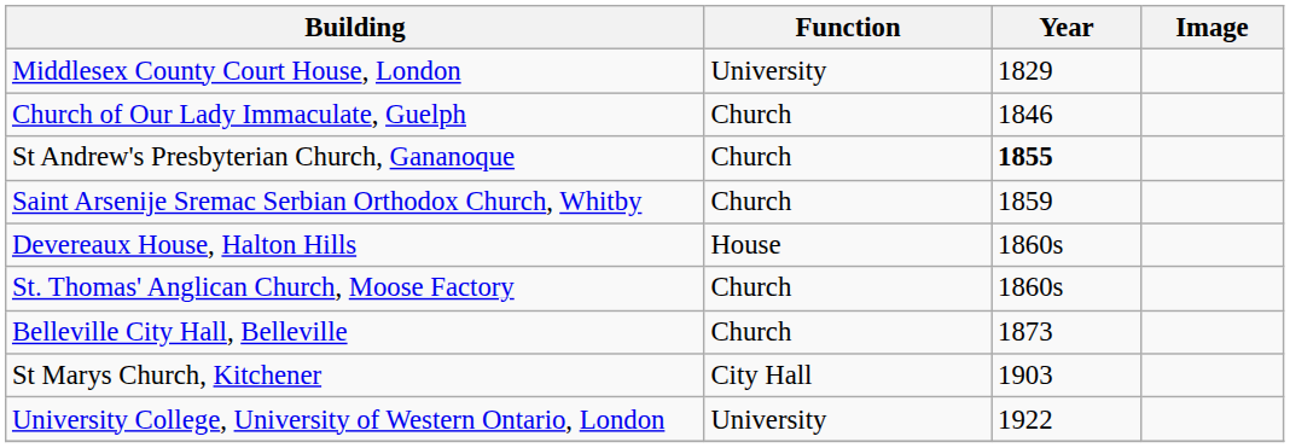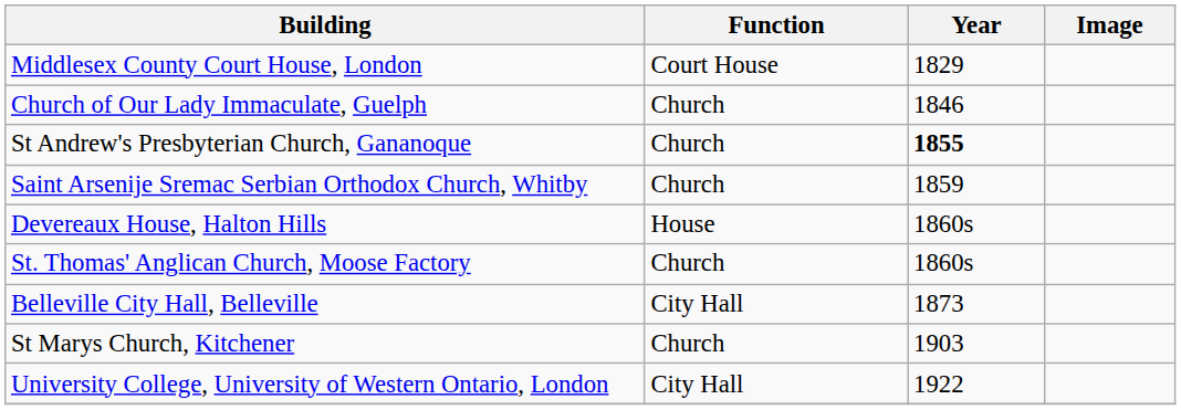Middlesex County Court House, London | Function: University -> Court House
Belleville City Hall, Belleville | Function: Church -> City Hall
St Marys Church, Kitchener | Function: City Hall -> Church
University College, University of Western Ontario, London | Function: University -> City Hall
